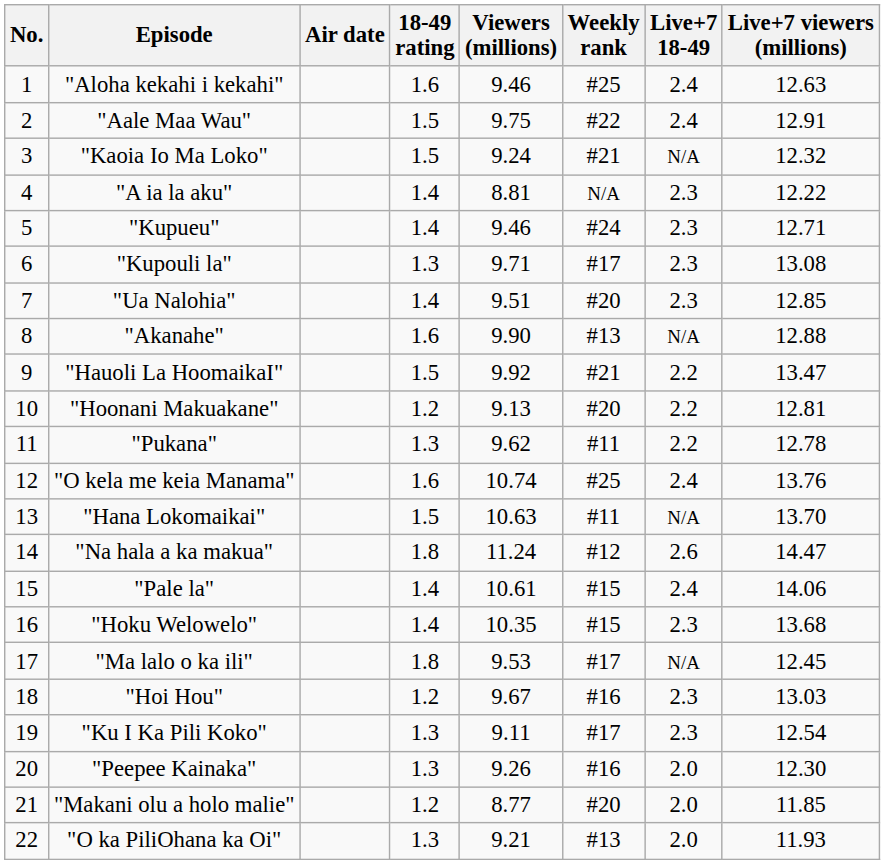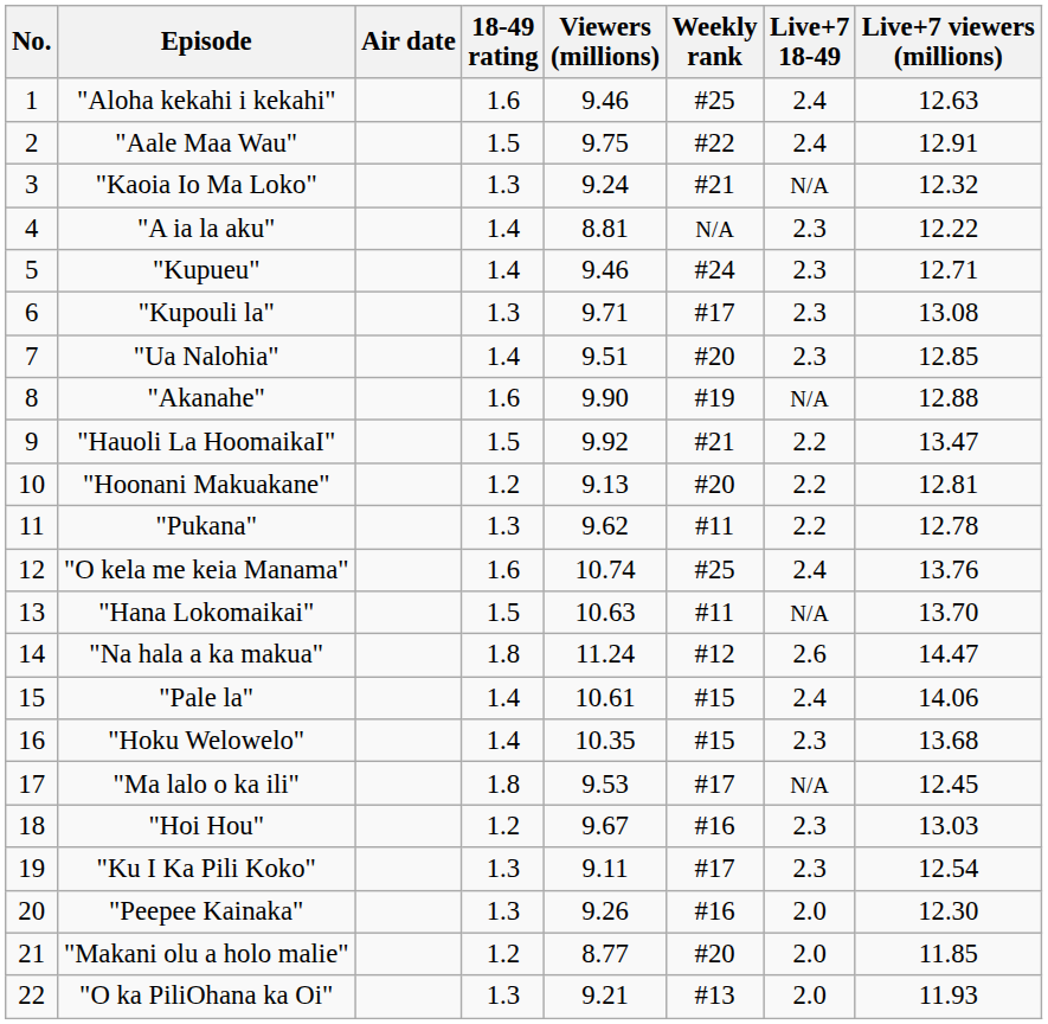"Kaoia Io Ma Loko" | 18-49 rating: 1.5 -> 1.3
"Akanahe" | Weekly rank: #13 -> #19
